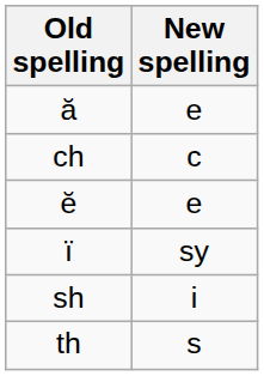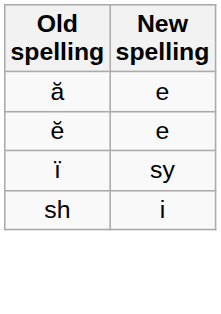- row: ch | c
- row: th | s
